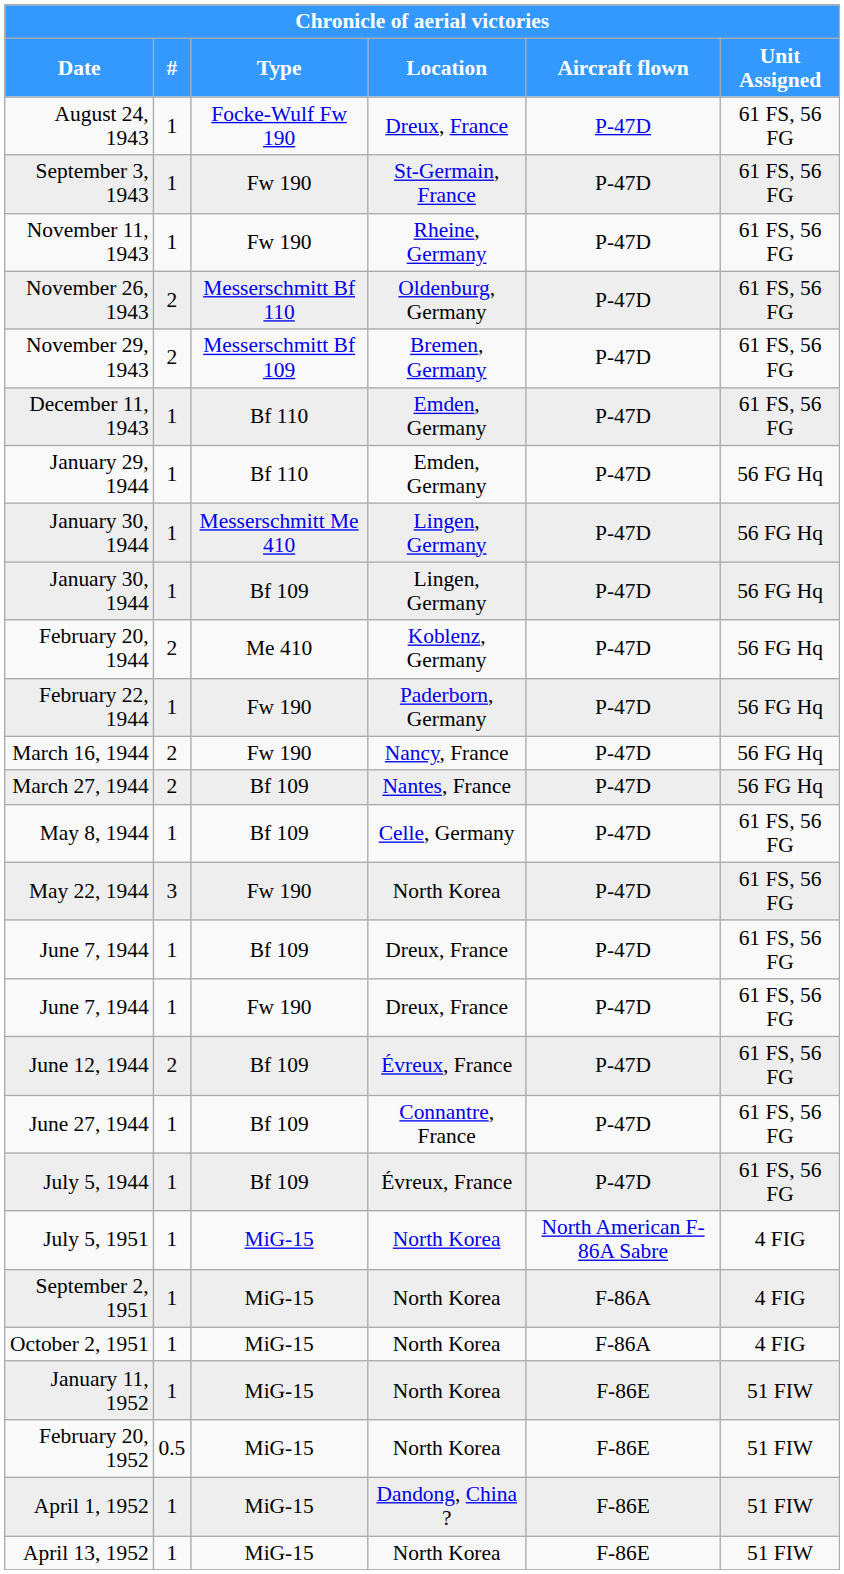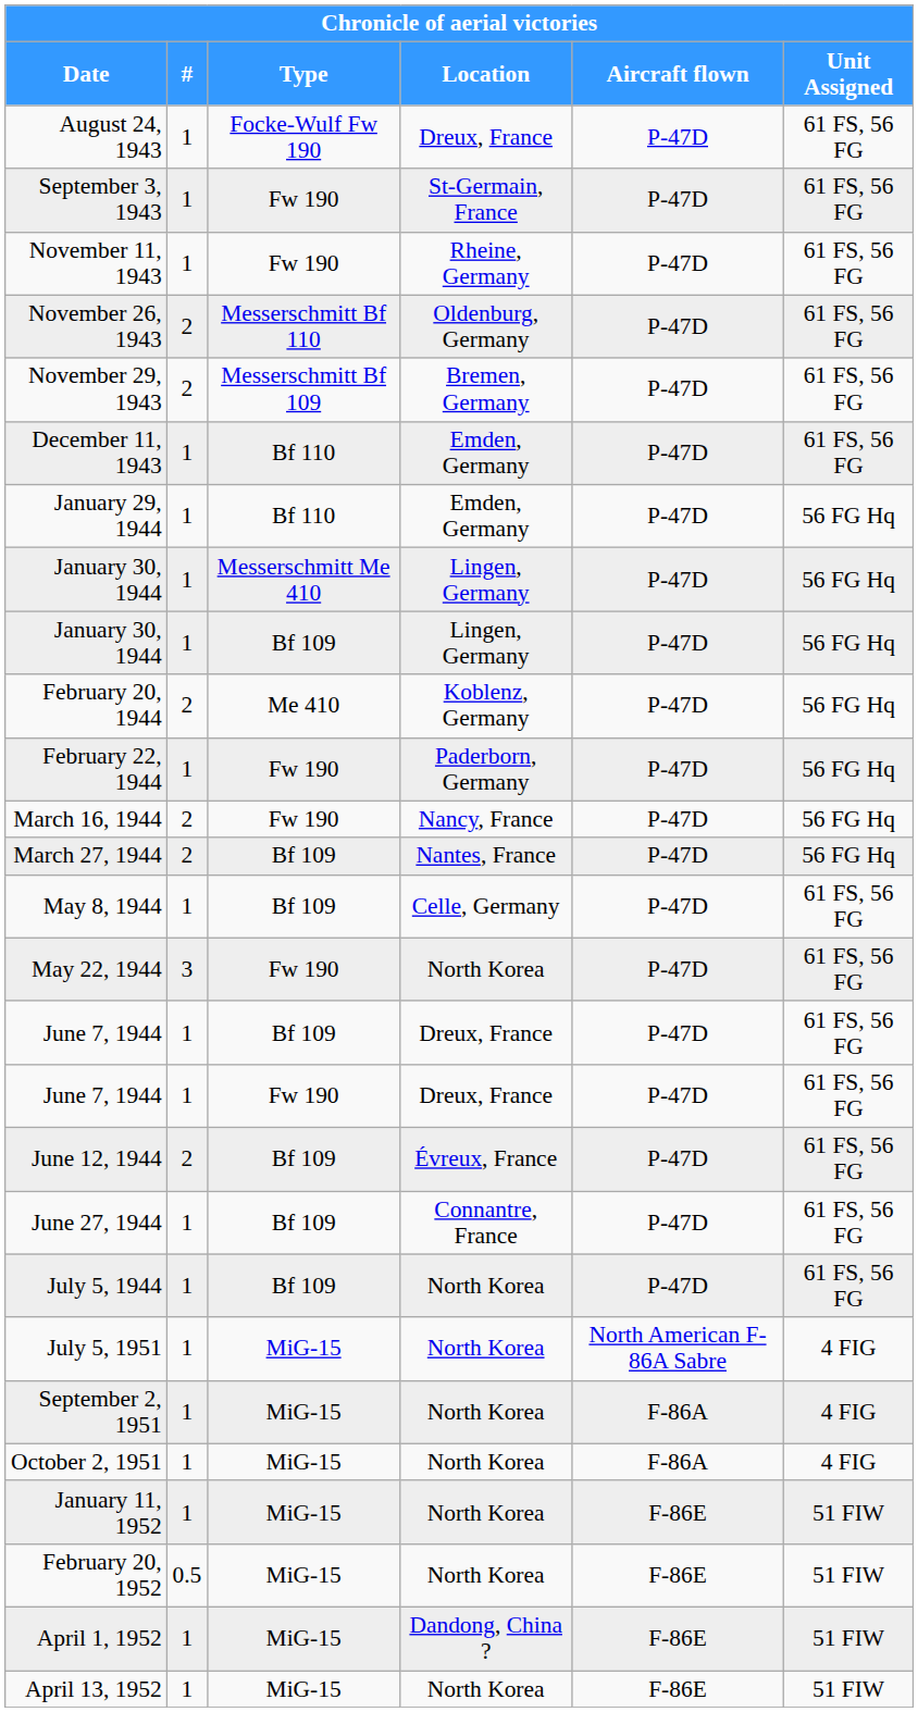July 5, 1944 | Location: Évreux, France -> North Korea
